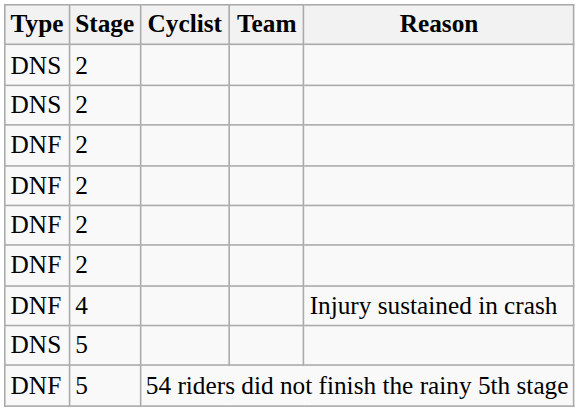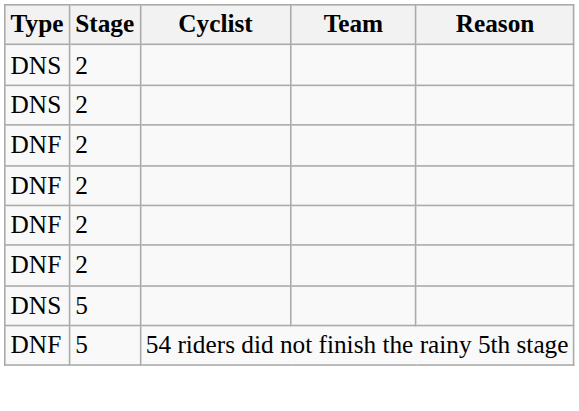- row: DNF | 4 | Injury sustained in crash
